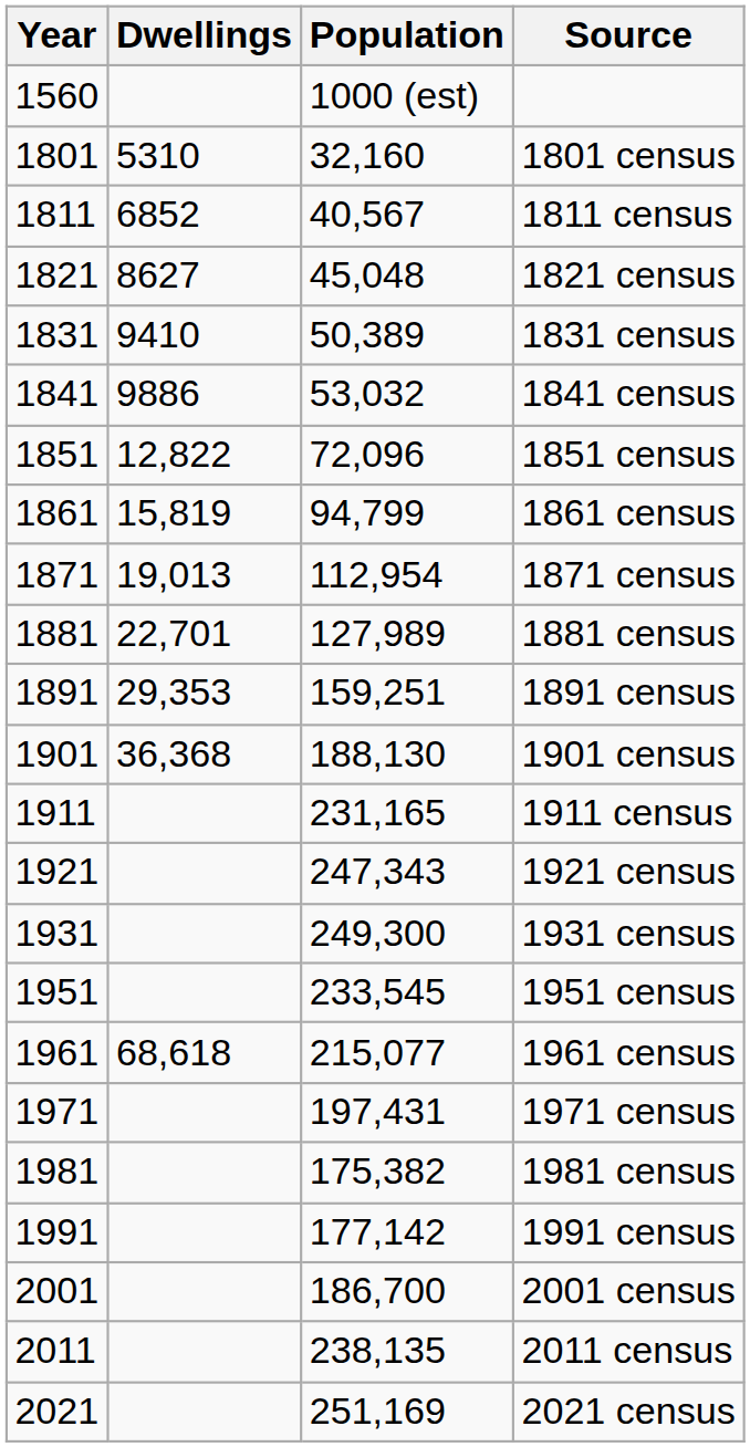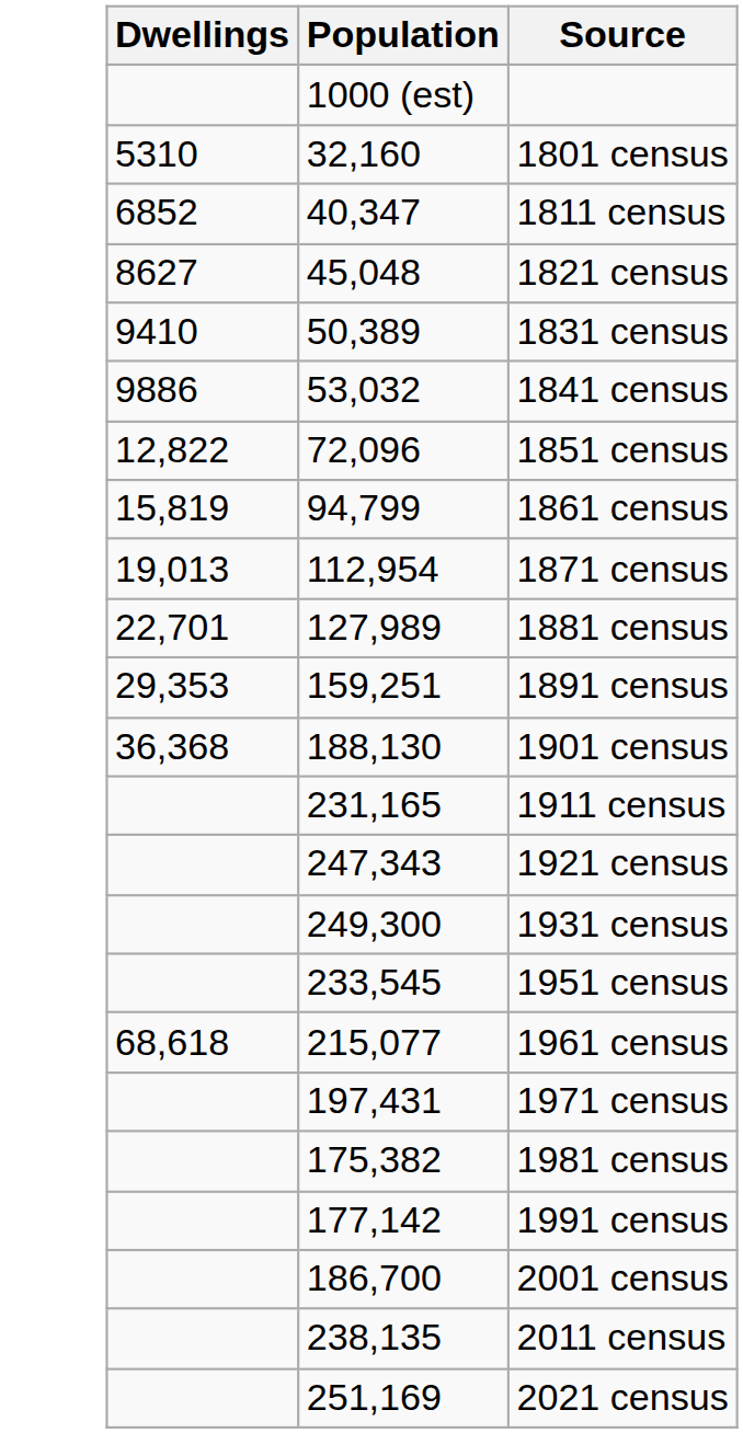- column: Year | 1560 | 1801 | 1811 | 1821 | 1831 | 1841 | 1851 | 1861 | 1871 | 1881 | 1891 | 1901 | 1911 | 1921 | 1931 | 1951 | 1961 | 1971 | 1981 | 1991 | 2001 | 2011 | 2021
1811 census | Population: 40,567 -> 40,347
